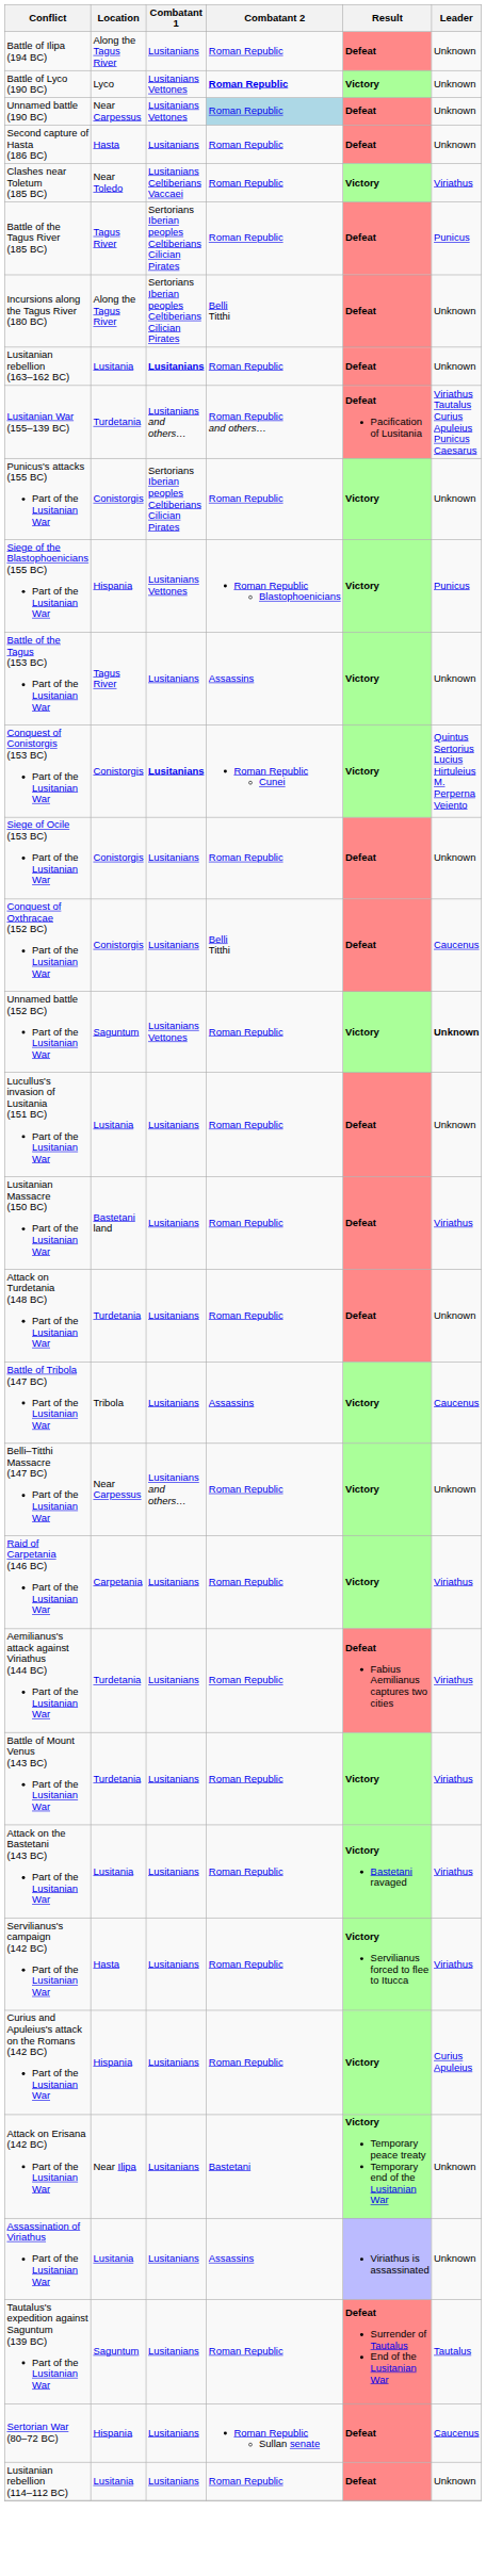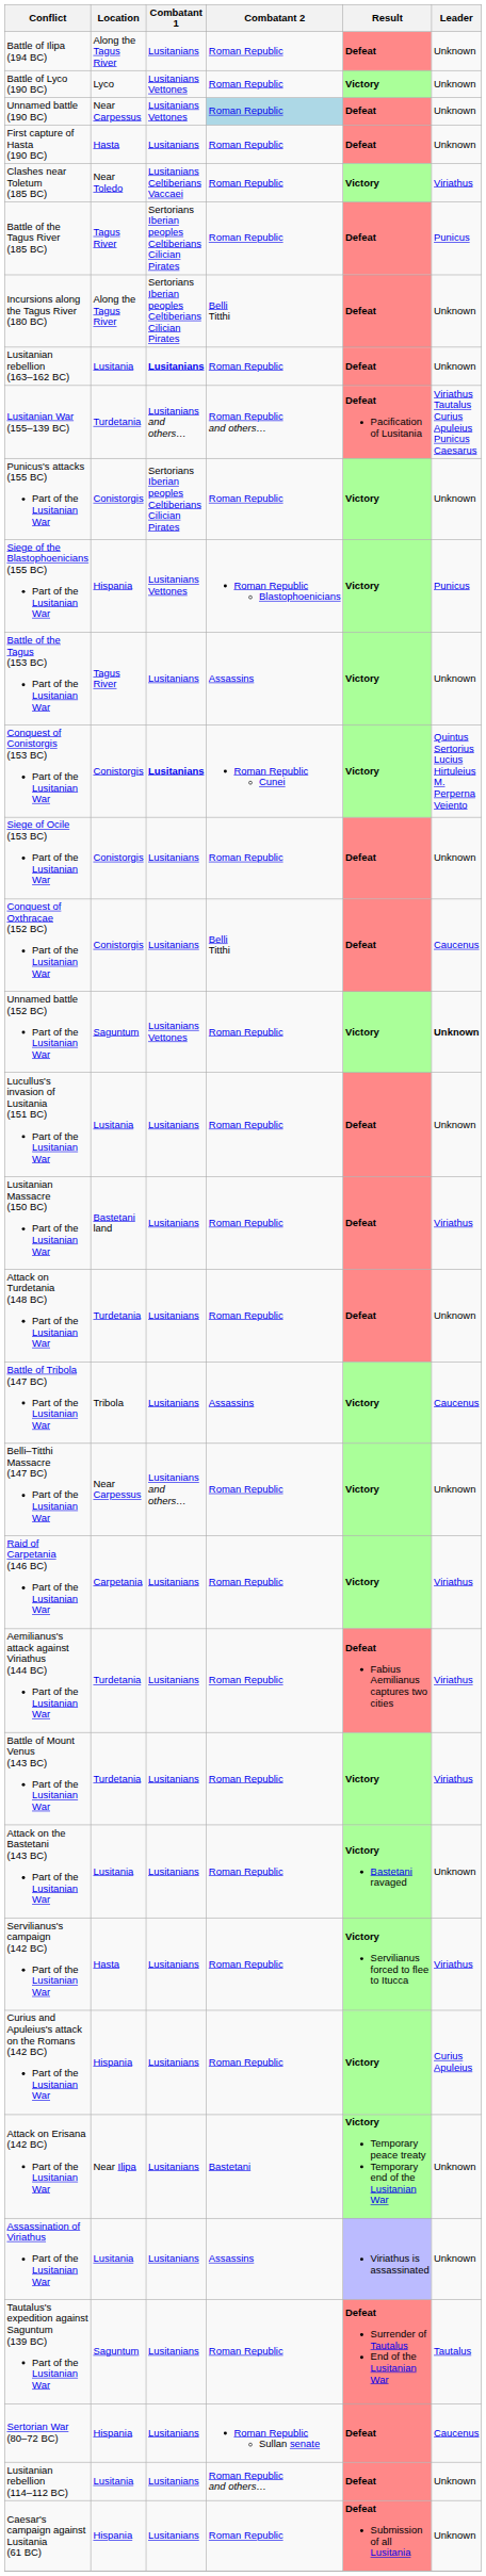Battle of Lyco (190 BC) | Combatant 2: bold -> normal
+ row: First capture of Hasta (190 BC) | Hasta | Lusitanians | Roman Republic | Defeat | Unknown
- row: Second capture of Hasta (186 BC) | Hasta | Lusitanians | Roman Republic | Defeat | Unknown
Attack on the Bastetani (143 BC) Part of the Lusitanian War | Leader: Viriathus -> Unknown
Lusitanian rebellion (114–112 BC) | Combatant 2: Roman Republic -> Roman Republic and others…
+ row: Caesar's campaign against Lusitania (61 BC) | Hispania | Lusitanians | Roman Republic | Defeat Submission of all Lusitania | Unknown
